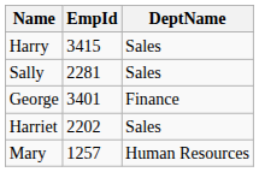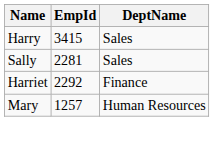- row: George | 3401 | Finance
Harriet | EmpId: 2202 -> 2292
Harriet | DeptName: Sales -> Finance
